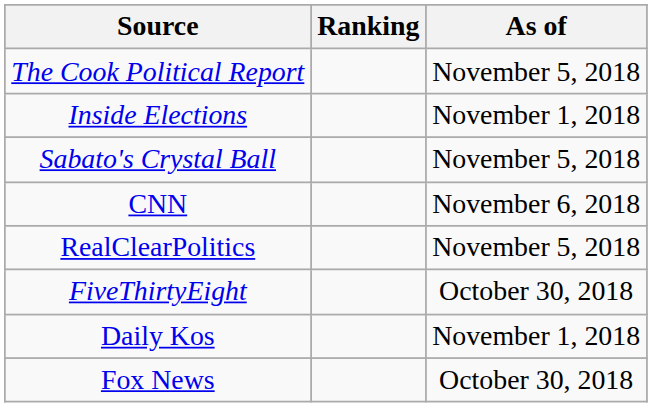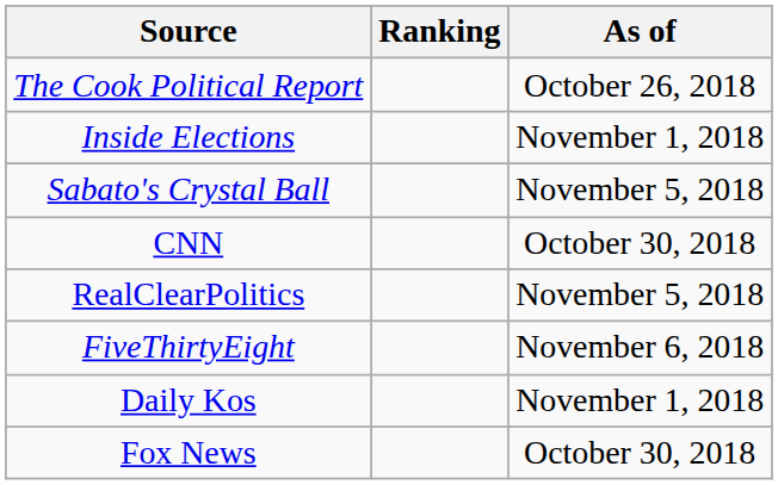The Cook Political Report | As of: November 5, 2018 -> October 26, 2018
CNN | As of: November 6, 2018 -> October 30, 2018
FiveThirtyEight | As of: October 30, 2018 -> November 6, 2018
